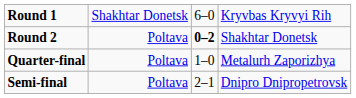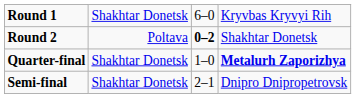Quarter-final | column 2: Poltava -> Shakhtar Donetsk
Quarter-final | column 4: normal -> bold
Semi-final | column 2: Poltava -> Shakhtar Donetsk
